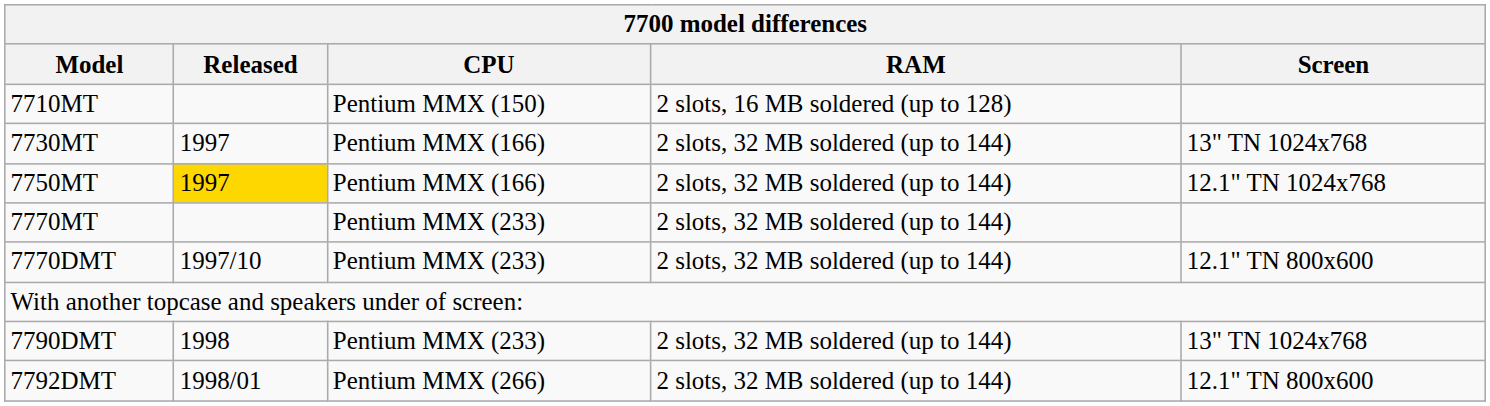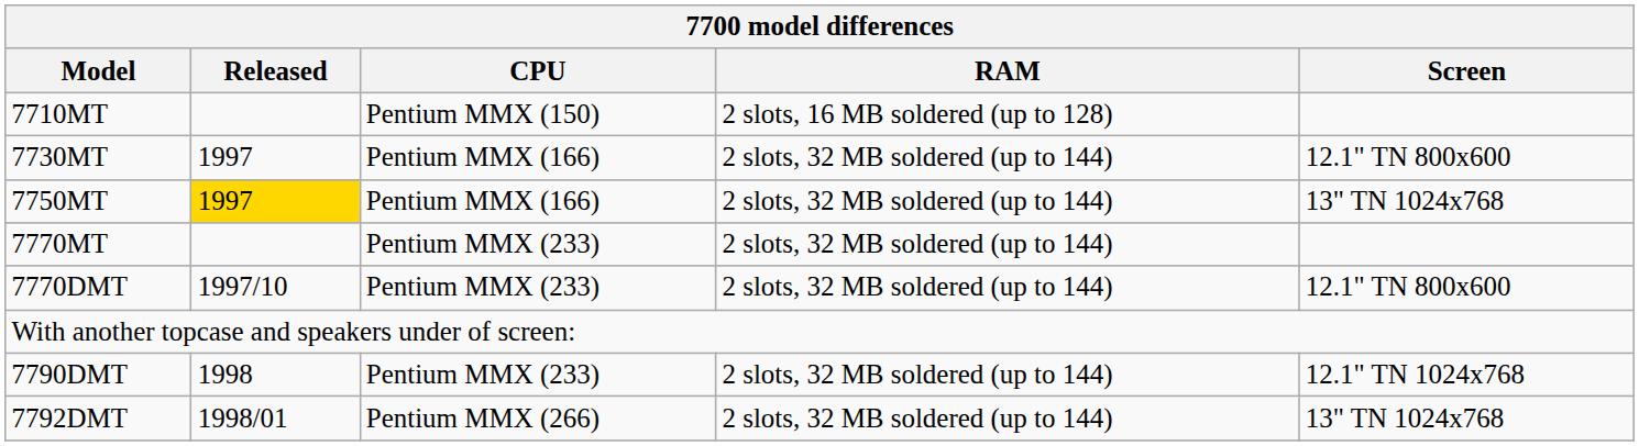7730MT | Screen: 13" TN 1024x768 -> 12.1" TN 800x600
7750MT | Screen: 12.1" TN 1024x768 -> 13" TN 1024x768
7790DMT | Screen: 13" TN 1024x768 -> 12.1" TN 1024x768
7792DMT | Screen: 12.1" TN 800x600 -> 13" TN 1024x768
